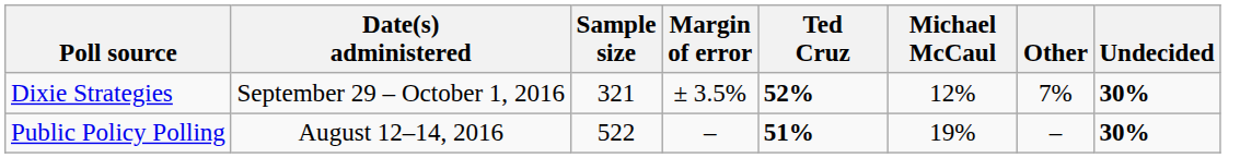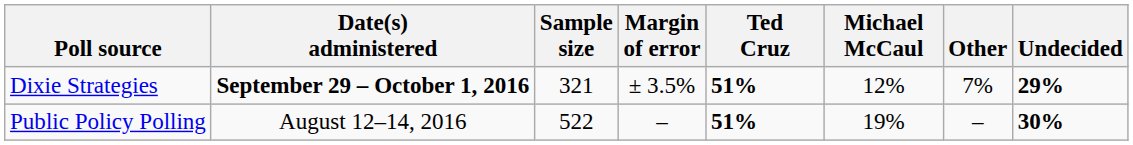Dixie Strategies | Date(s) administered: normal -> bold
Dixie Strategies | Ted Cruz: 52% -> 51%
Dixie Strategies | Undecided: 30% -> 29%
